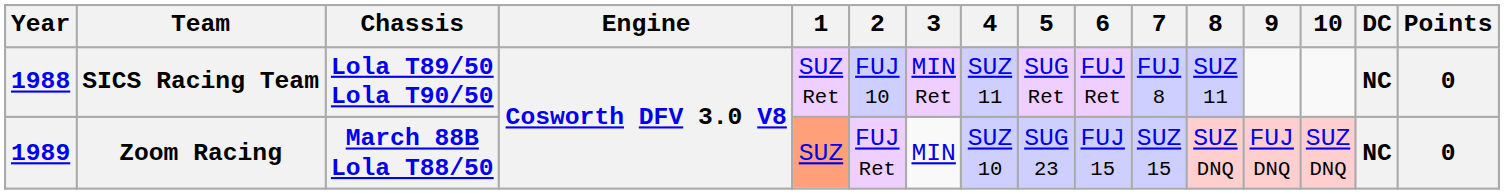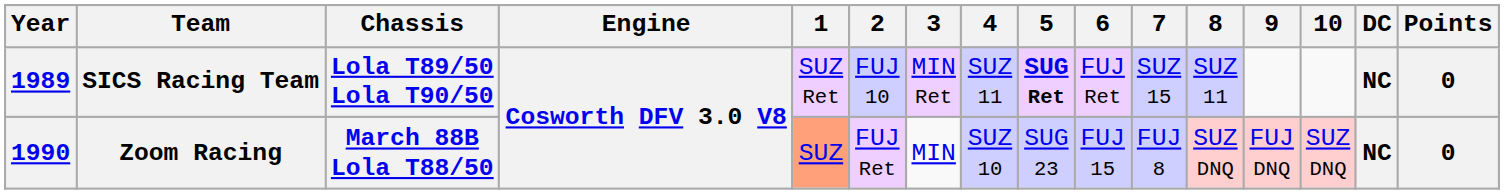SICS Racing Team | Year: 1988 -> 1989
SICS Racing Team | 5: normal -> bold
SICS Racing Team | 7: FUJ 8 -> SUZ 15
Zoom Racing | Year: 1989 -> 1990
Zoom Racing | 7: SUZ 15 -> FUJ 8
